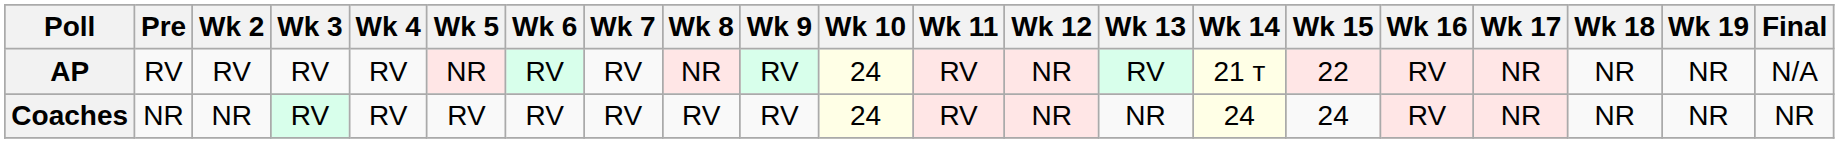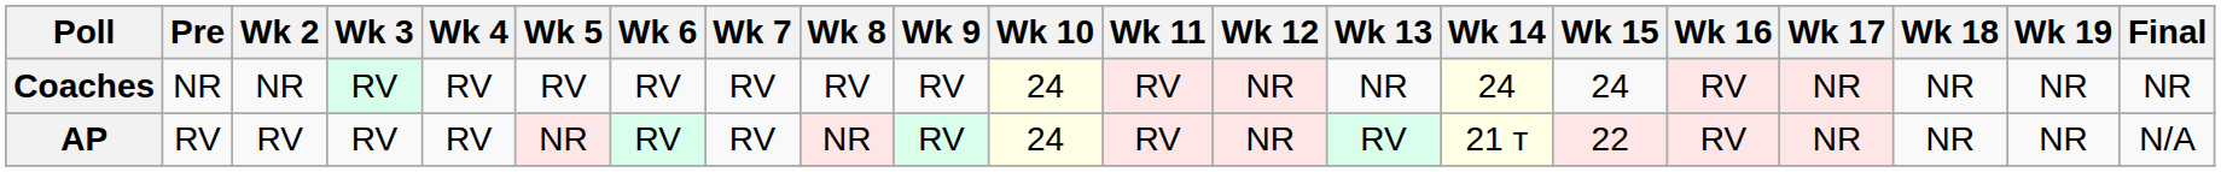rows swapped: AP <-> Coaches
